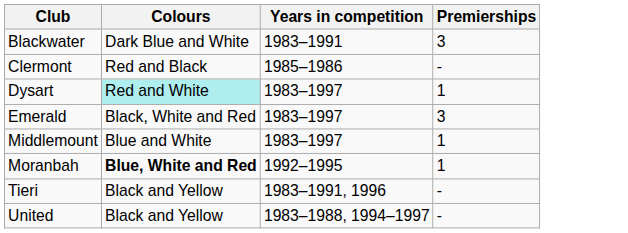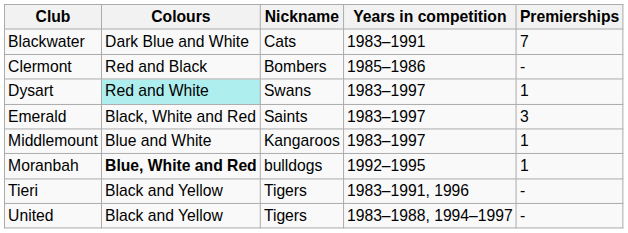+ column: Nickname | Cats | Bombers | Swans | Saints | Kangaroos | bulldogs | Tigers | Tigers
Blackwater | Premierships: 3 -> 7
